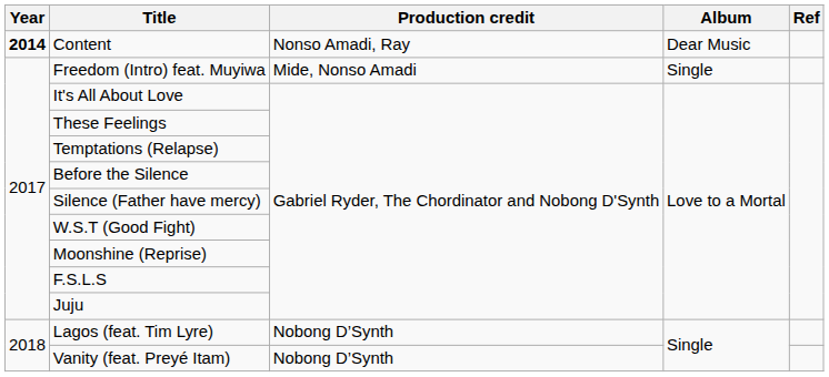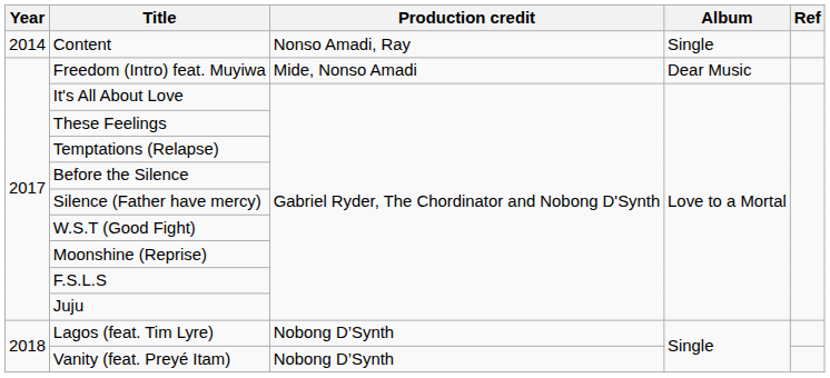Content | Year: bold -> normal
Content | Album: Dear Music -> Single
Freedom (Intro) feat. Muyiwa | Album: Single -> Dear Music
